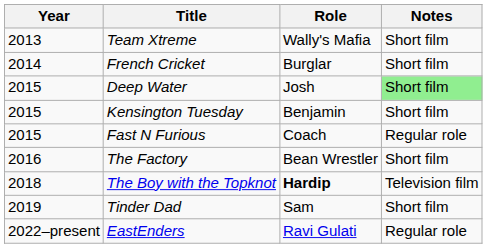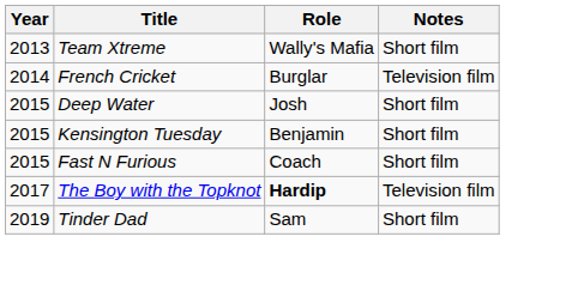French Cricket | Notes: Short film -> Television film
Deep Water | Notes: lightgreen background -> no background
Fast N Furious | Notes: Regular role -> Short film
- row: 2016 | The Factory | Bean Wrestler | Short film
The Boy with the Topknot | Year: 2018 -> 2017
- row: 2022–present | EastEnders | Ravi Gulati | Regular role
